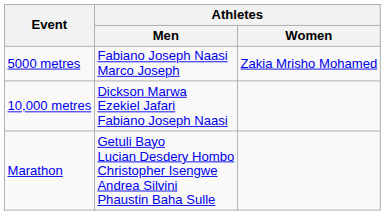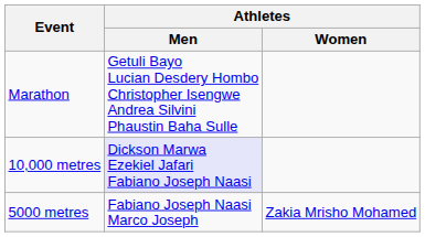rows swapped: 5000 metres <-> Marathon
10,000 metres | Athletes / Men: no background -> lavender background
